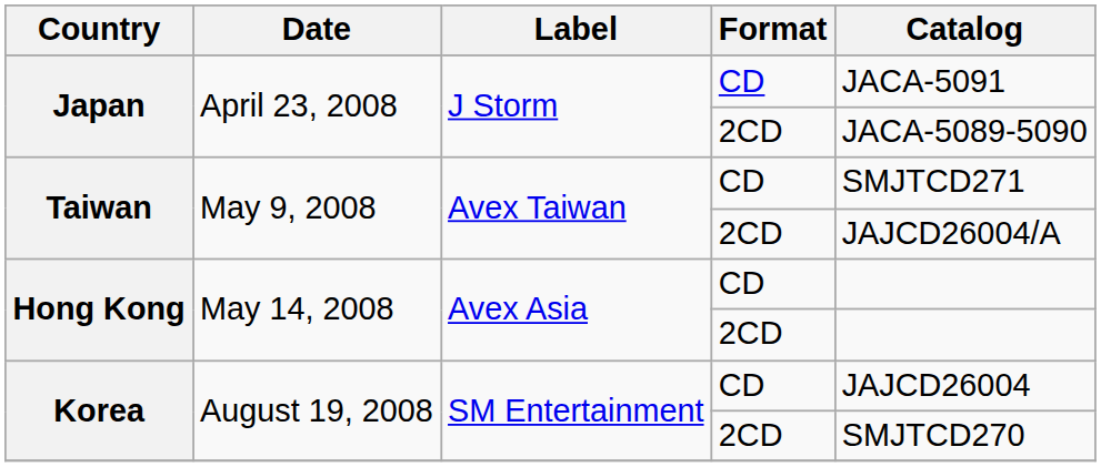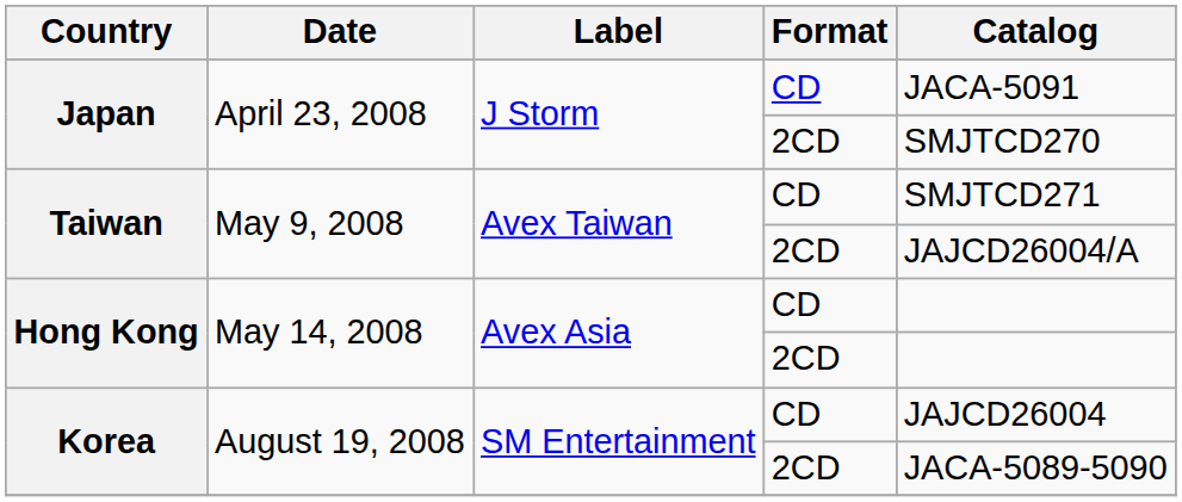Japan / 2CD | Catalog: JACA-5089-5090 -> SMJTCD270
Korea / 2CD | Catalog: SMJTCD270 -> JACA-5089-5090
